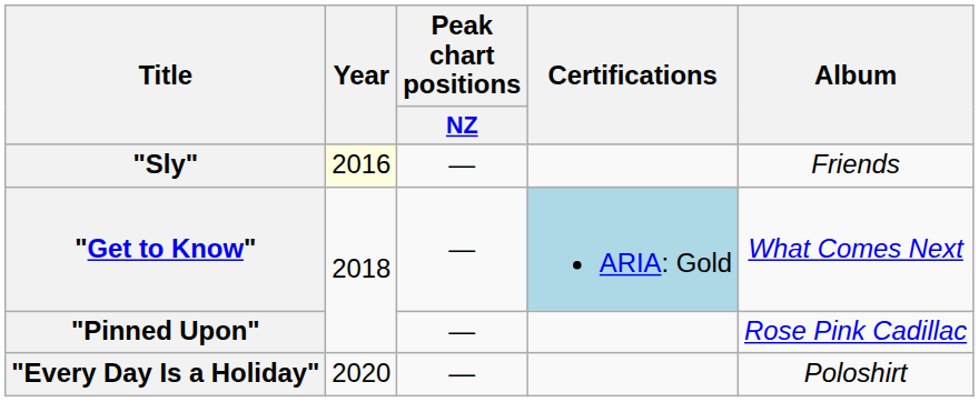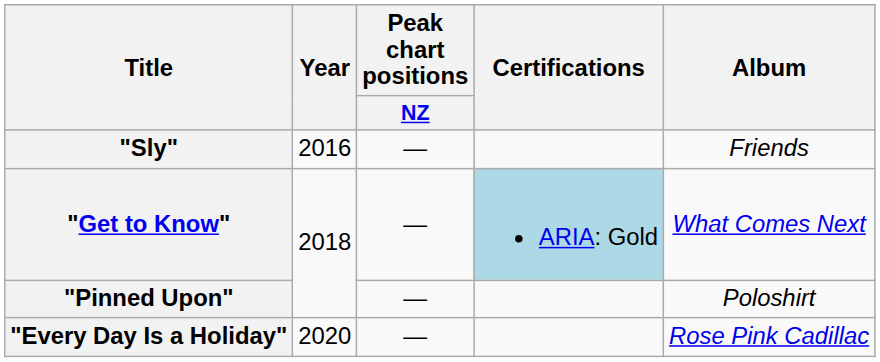"Sly" | Year: lightyellow background -> no background
"Pinned Upon" | Album: Rose Pink Cadillac -> Poloshirt
"Every Day Is a Holiday" | Album: Poloshirt -> Rose Pink Cadillac
